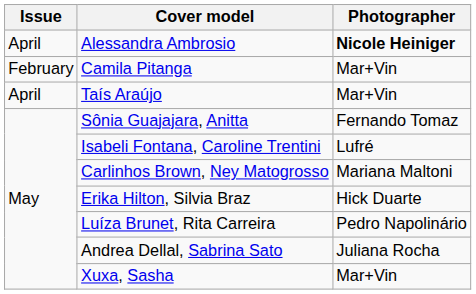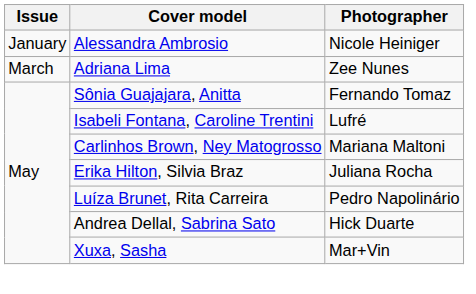Alessandra Ambrosio | Issue: April -> January
Alessandra Ambrosio | Photographer: bold -> normal
- row: February | Camila Pitanga | Mar+Vin
+ row: March | Adriana Lima | Zee Nunes
- row: April | Taís Araújo | Mar+Vin
Erika Hilton, Silvia Braz | Photographer: Hick Duarte -> Juliana Rocha
Andrea Dellal, Sabrina Sato | Photographer: Juliana Rocha -> Hick Duarte
